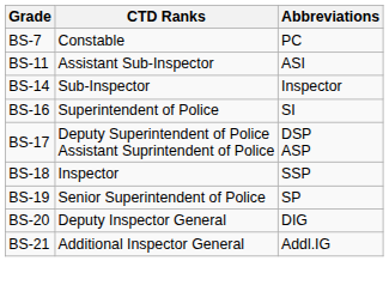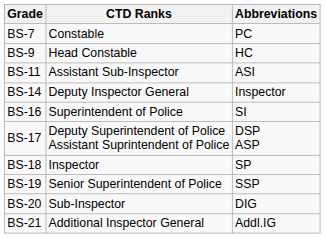+ row: BS-9 | Head Constable | HC
BS-14 | CTD Ranks: Sub-Inspector -> Deputy Inspector General
BS-18 | Abbreviations: SSP -> SP
BS-19 | Abbreviations: SP -> SSP
BS-20 | CTD Ranks: Deputy Inspector General -> Sub-Inspector
